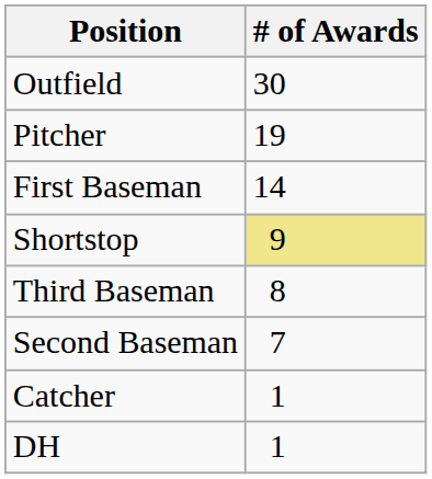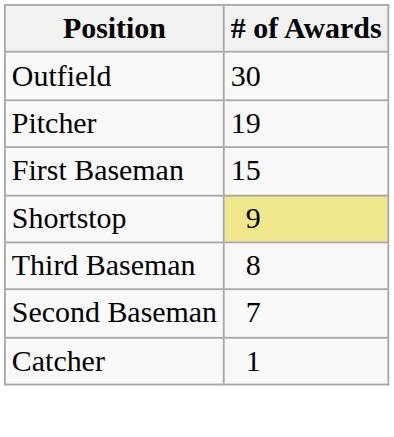First Baseman | # of Awards: 14 -> 15
- row: DH | 1
